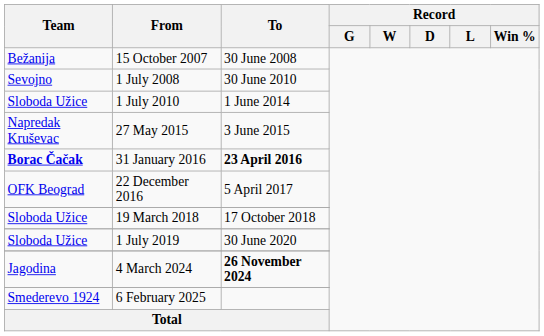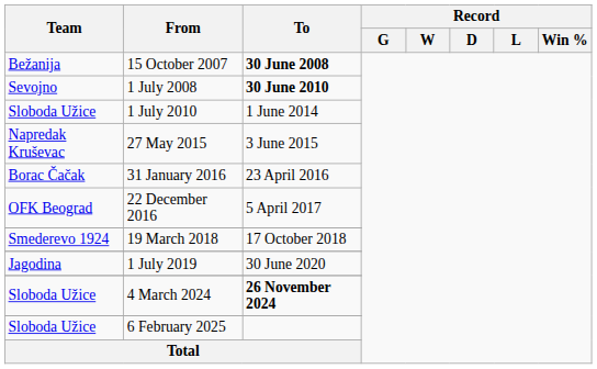15 October 2007 | To: normal -> bold
1 July 2008 | To: normal -> bold
31 January 2016 | Team: bold -> normal
31 January 2016 | To: bold -> normal
19 March 2018 | Team: Sloboda Užice -> Smederevo 1924
1 July 2019 | Team: Sloboda Užice -> Jagodina
4 March 2024 | Team: Jagodina -> Sloboda Užice
6 February 2025 | Team: Smederevo 1924 -> Sloboda Užice
